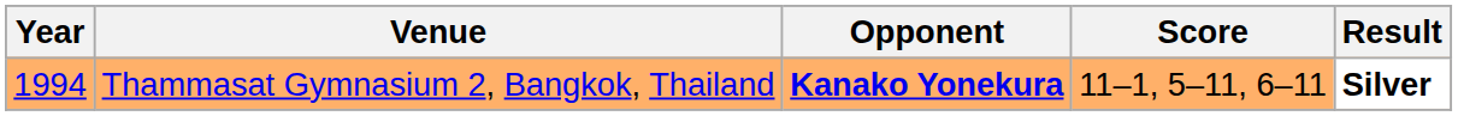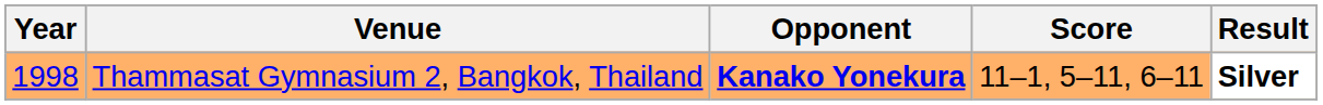Thammasat Gymnasium 2, Bangkok, Thailand | Year: 1994 -> 1998
